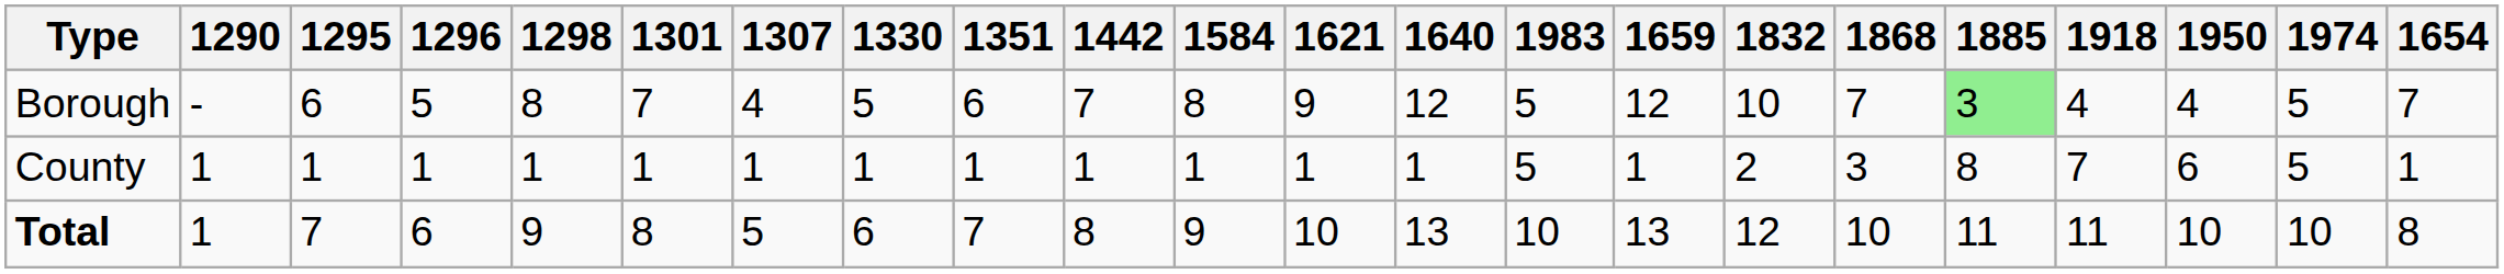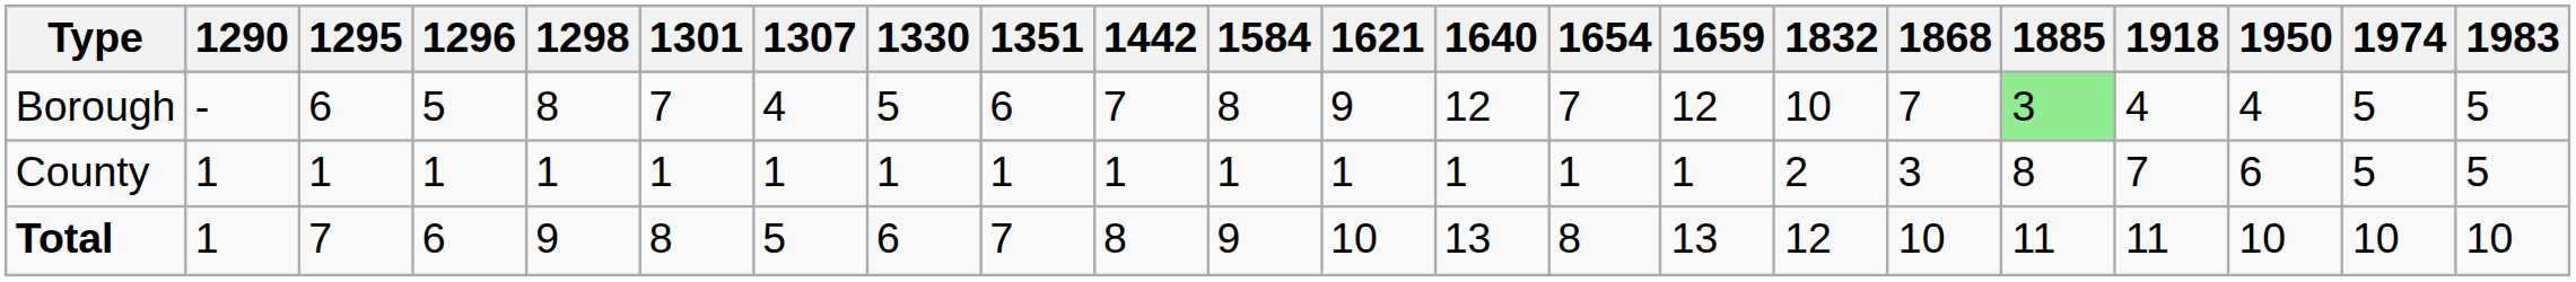columns swapped: 1654 <-> 1983
